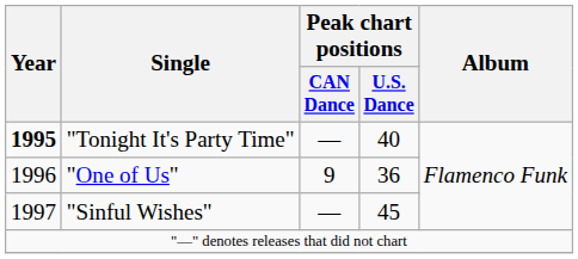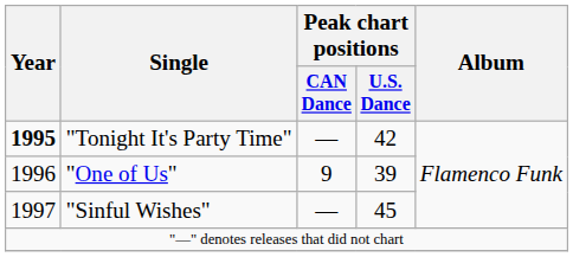"Tonight It's Party Time" | Peak chart positions / U.S. Dance: 40 -> 42
"One of Us" | Peak chart positions / U.S. Dance: 36 -> 39
